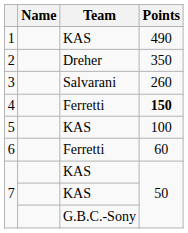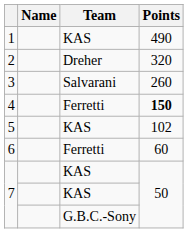2 | Points: 350 -> 320
5 | Points: 100 -> 102
